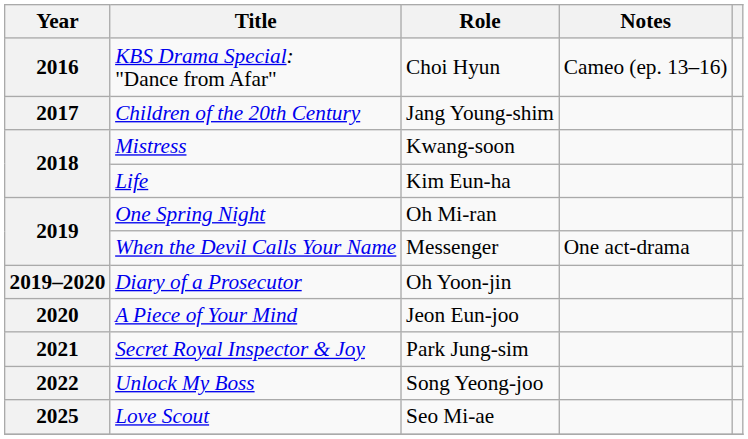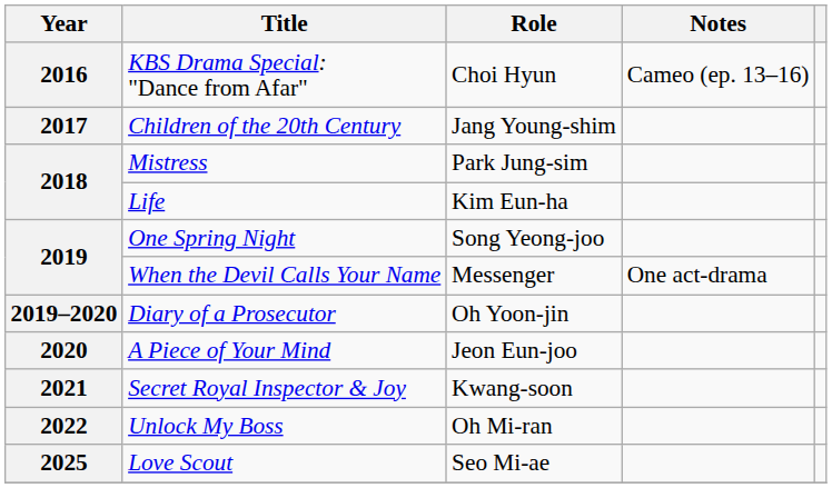Mistress | Role: Kwang-soon -> Park Jung-sim
One Spring Night | Role: Oh Mi-ran -> Song Yeong-joo
Secret Royal Inspector & Joy | Role: Park Jung-sim -> Kwang-soon
Unlock My Boss | Role: Song Yeong-joo -> Oh Mi-ran
